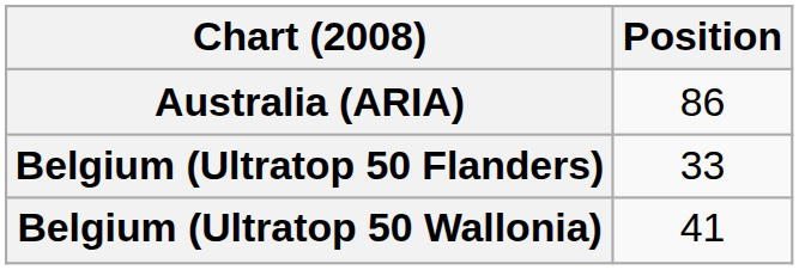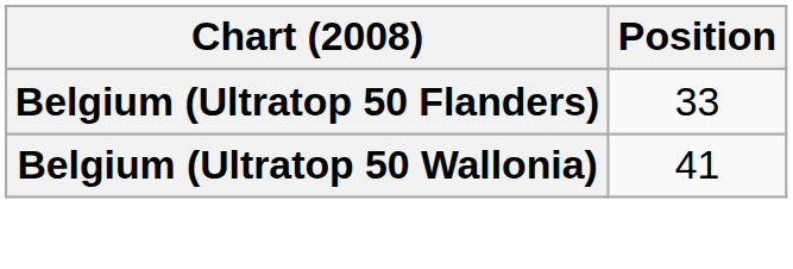- row: Australia (ARIA) | 86
